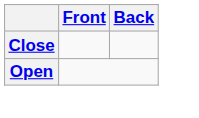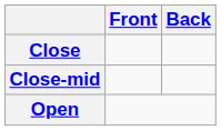+ row: Close-mid
